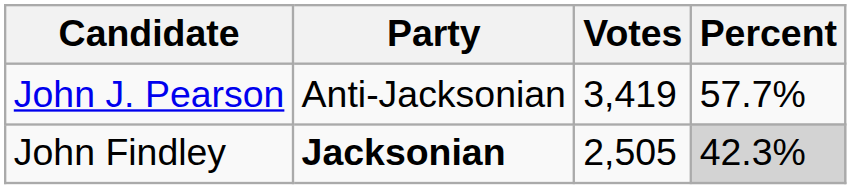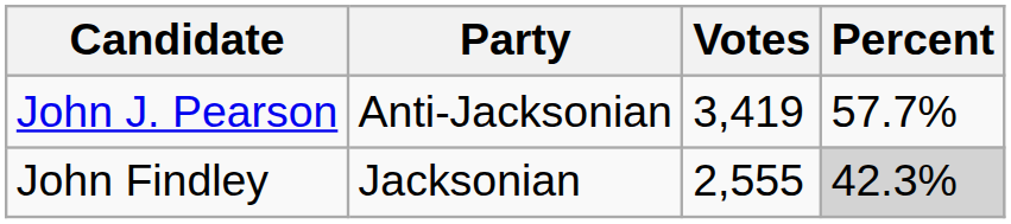John Findley | Party: bold -> normal
John Findley | Votes: 2,505 -> 2,555
